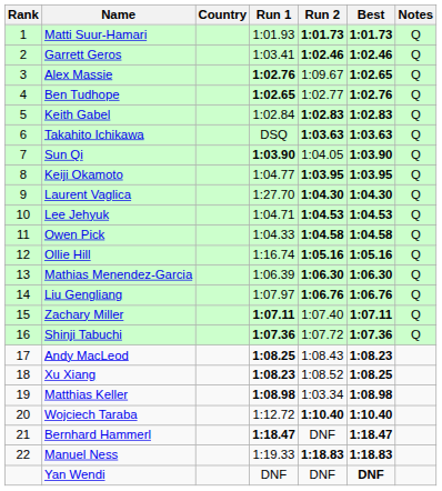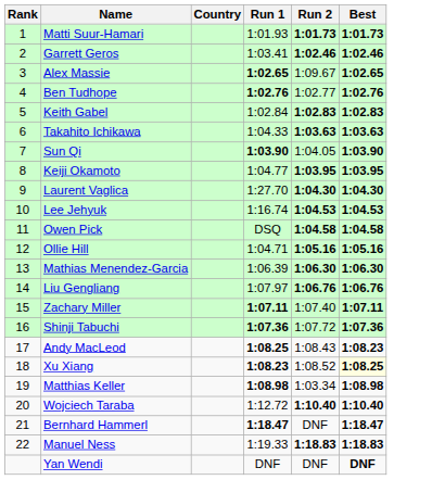- column: Notes | Q | Q | Q | Q | Q | Q | Q | Q | Q | Q | Q | Q | Q | Q | Q | Q
Alex Massie | Run 1: 1:02.76 -> 1:02.65
Ben Tudhope | Run 1: 1:02.65 -> 1:02.76
Takahito Ichikawa | Run 1: DSQ -> 1:04.33
Lee Jehyuk | Run 1: 1:04.71 -> 1:16.74
Owen Pick | Run 1: 1:04.33 -> DSQ
Ollie Hill | Run 1: 1:16.74 -> 1:04.71
Xu Xiang | Best: no background -> lightyellow background
